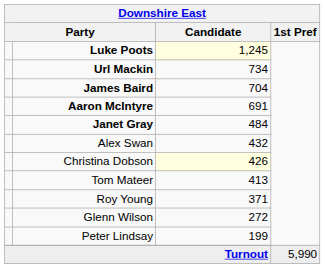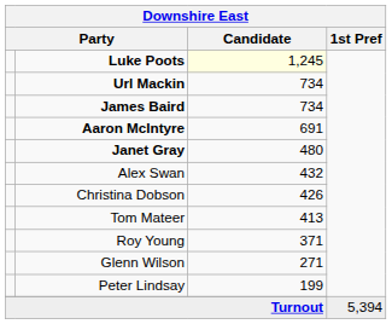James Baird | Candidate: 704 -> 734
Janet Gray | Candidate: 484 -> 480
Christina Dobson | Candidate: lightyellow background -> no background
Glenn Wilson | Candidate: 272 -> 271
Turnout | 1st Pref: 5,990 -> 5,394
